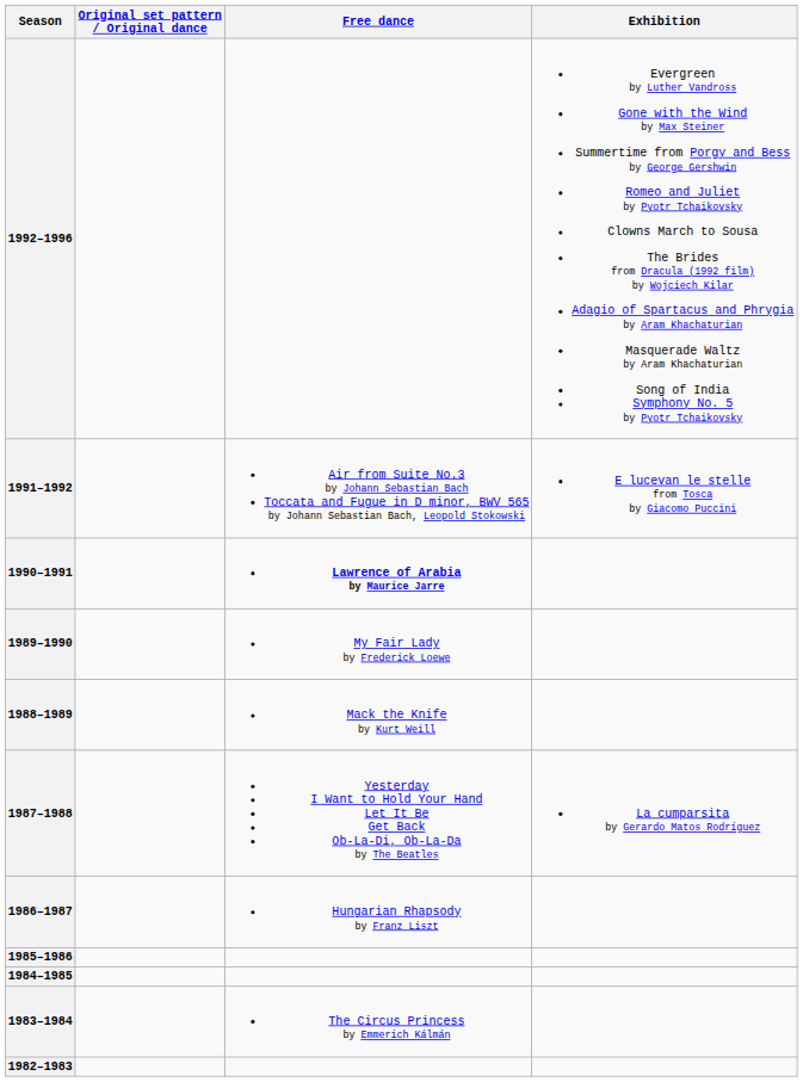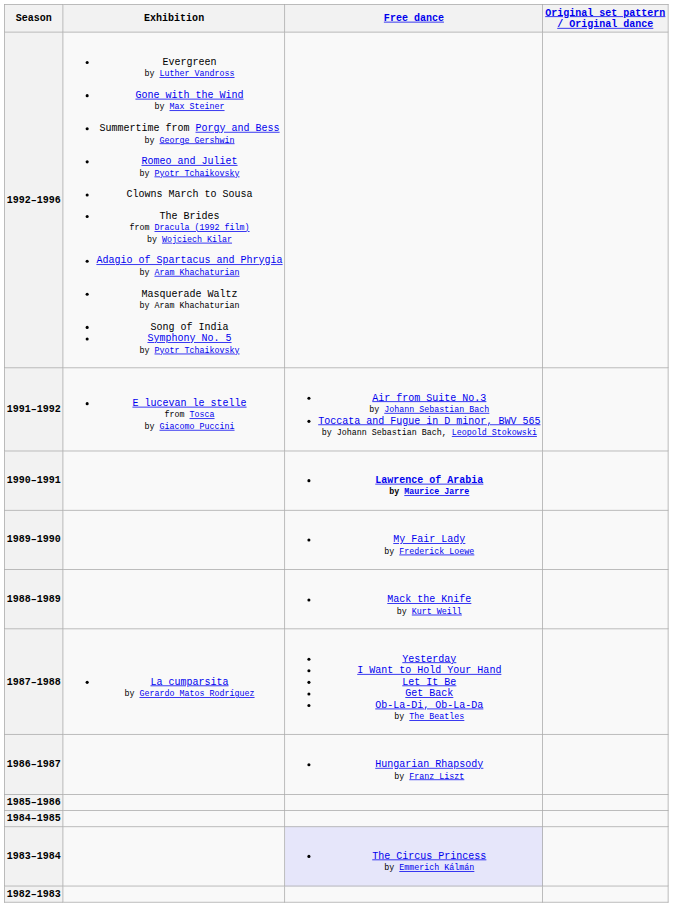columns swapped: Original set pattern / Original dance <-> Exhibition
1983–1984 | Free dance: no background -> lavender background
